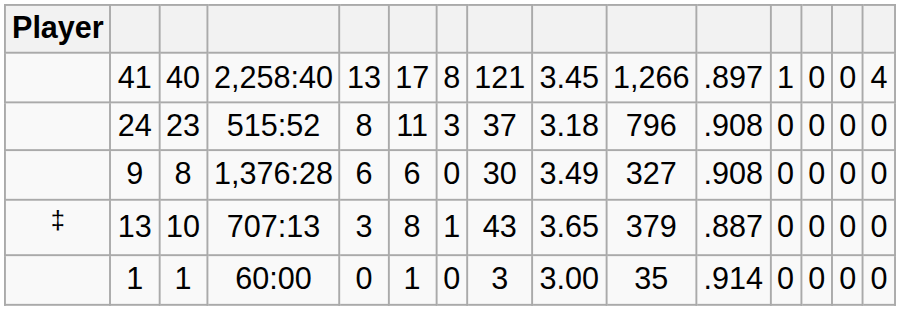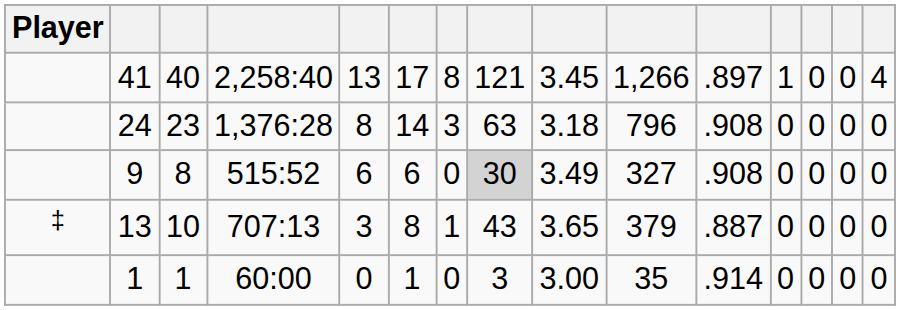24 | column 4: 515:52 -> 1,376:28
24 | column 6: 11 -> 14
24 | column 8: 37 -> 63
9 | column 4: 1,376:28 -> 515:52
9 | column 8: no background -> lightgrey background
